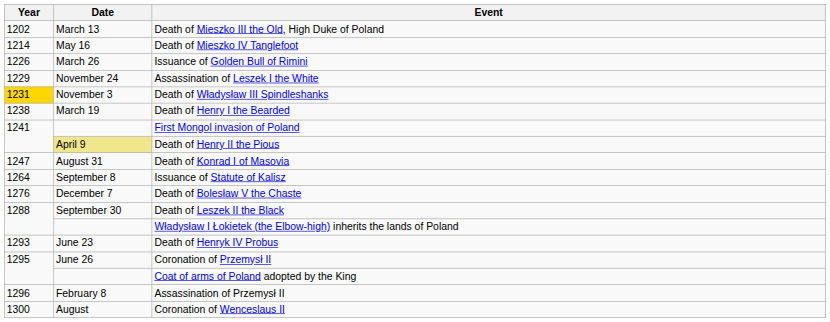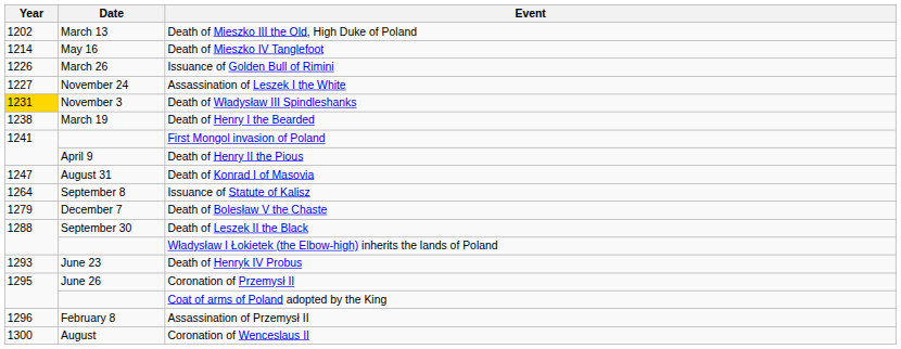Assassination of Leszek I the White | Year: 1229 -> 1227
Death of Henry II the Pious | Date: khaki background -> no background
Death of Bolesław V the Chaste | Year: 1276 -> 1279
